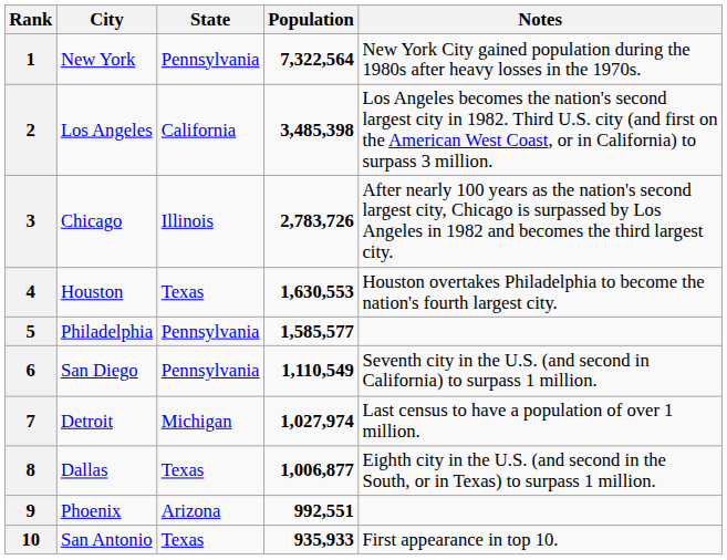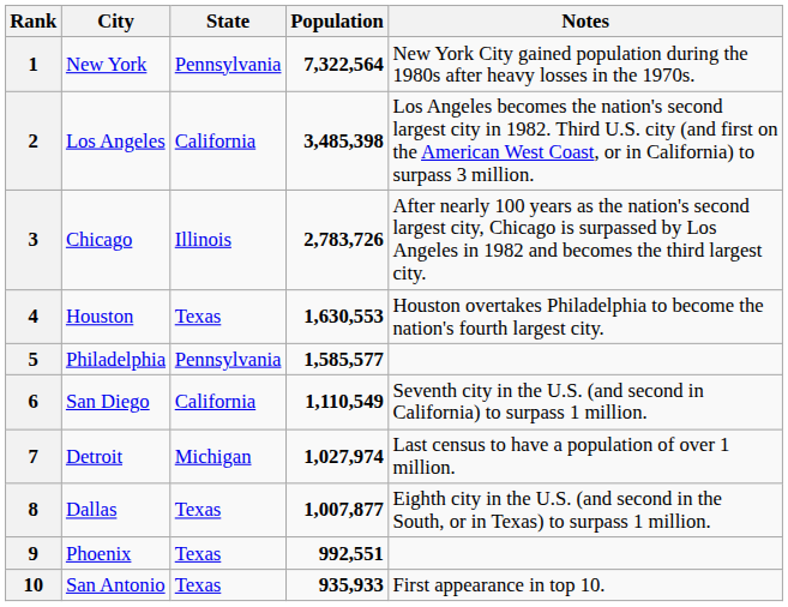6 | State: Pennsylvania -> California
8 | Population: 1,006,877 -> 1,007,877
9 | State: Arizona -> Texas
